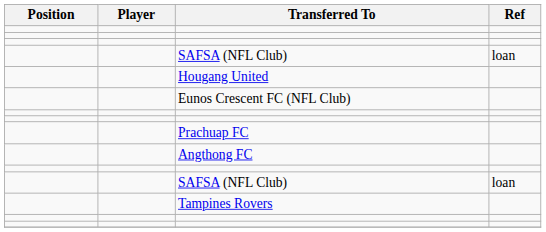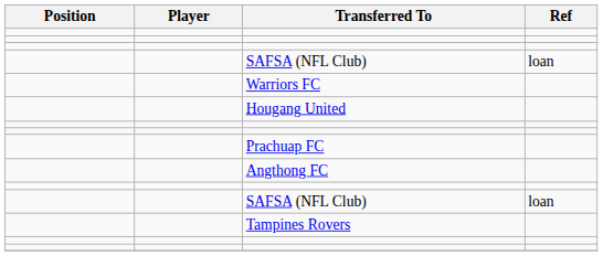+ row: Warriors FC
- row: Eunos Crescent FC (NFL Club)
